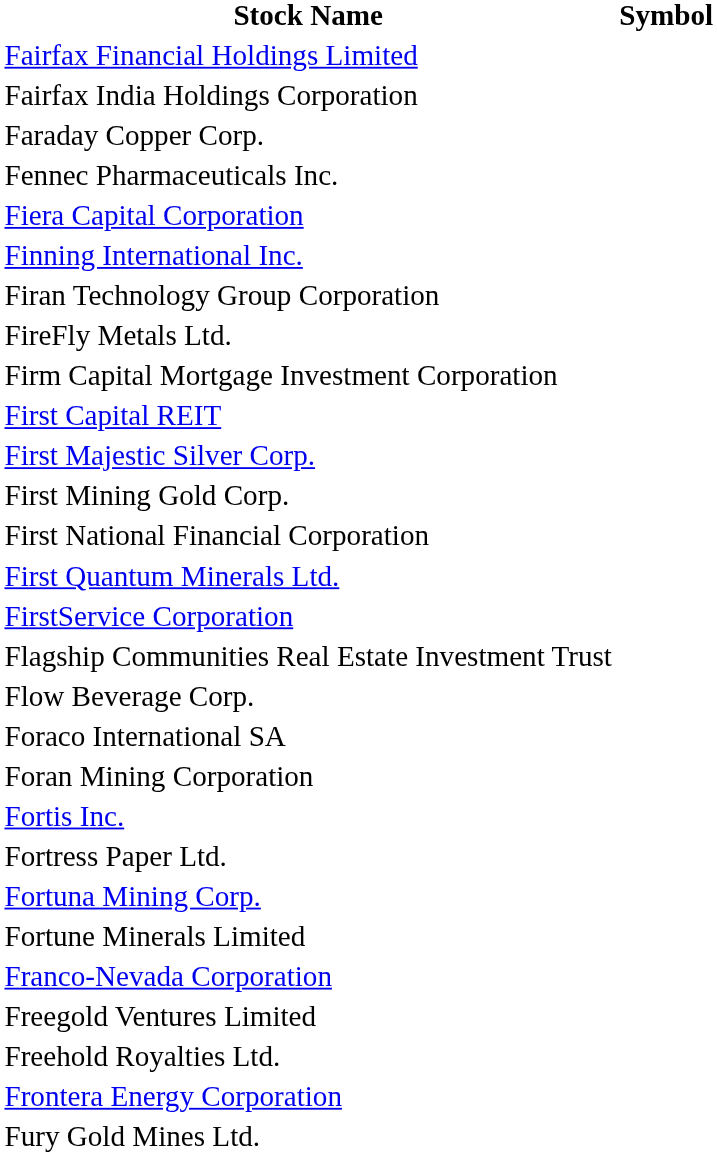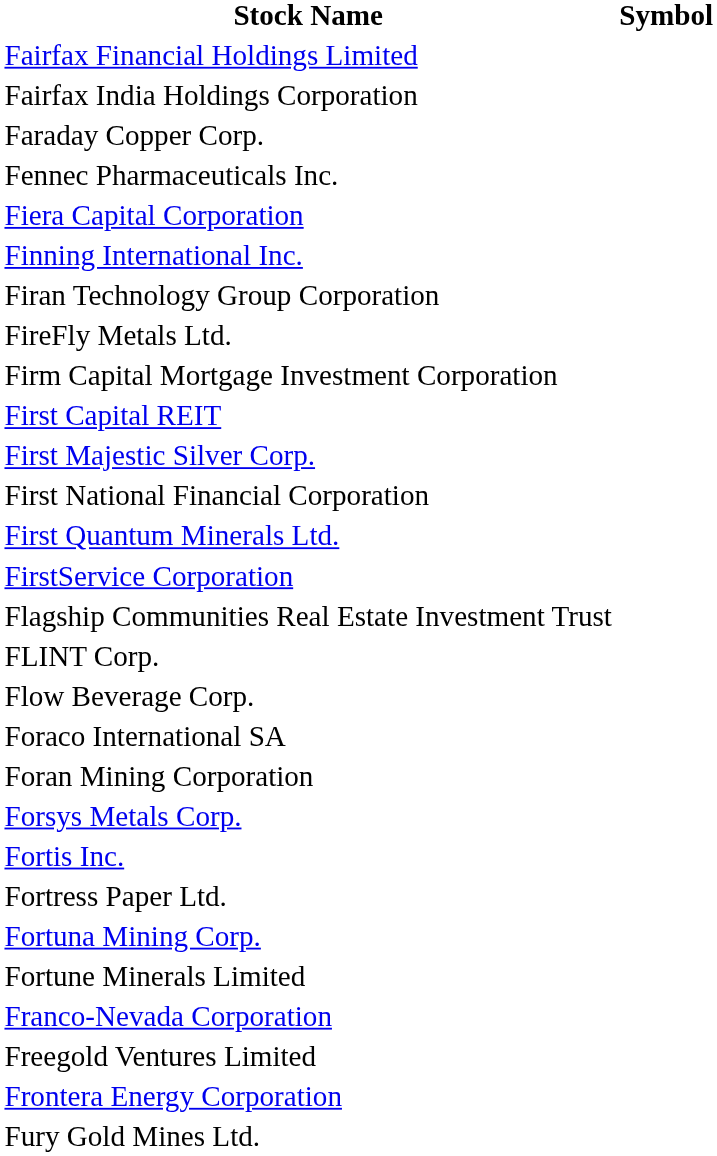- row: First Mining Gold Corp.
+ row: FLINT Corp.
+ row: Forsys Metals Corp.
- row: Freehold Royalties Ltd.
